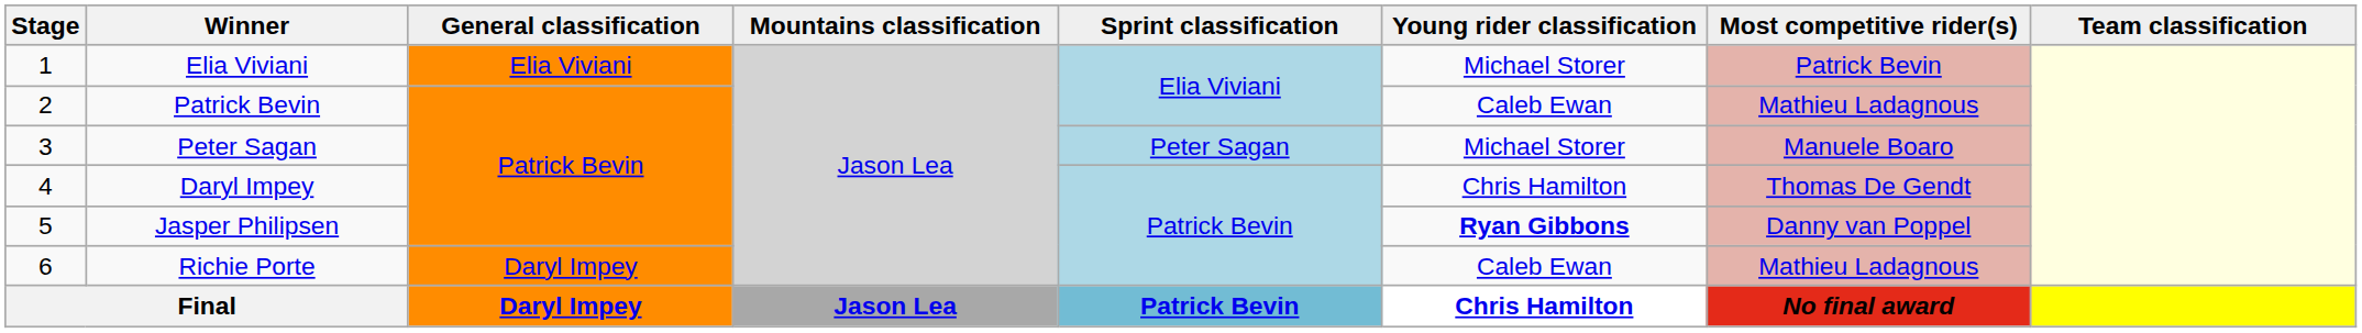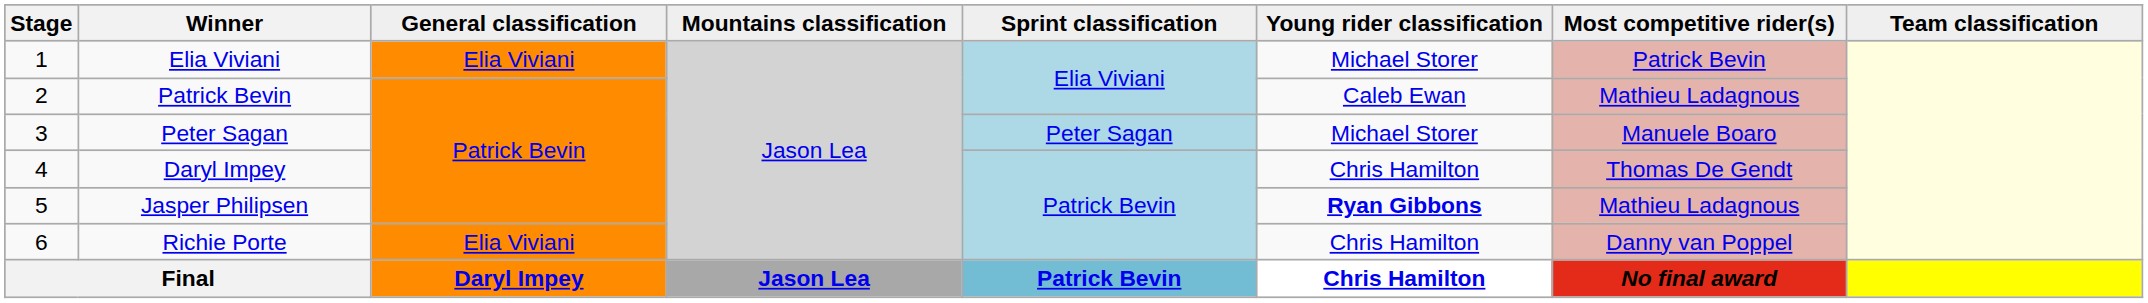Jasper Philipsen | Most competitive rider(s): Danny van Poppel -> Mathieu Ladagnous
Richie Porte | General classification: Daryl Impey -> Elia Viviani
Richie Porte | Young rider classification: Caleb Ewan -> Chris Hamilton
Richie Porte | Most competitive rider(s): Mathieu Ladagnous -> Danny van Poppel
